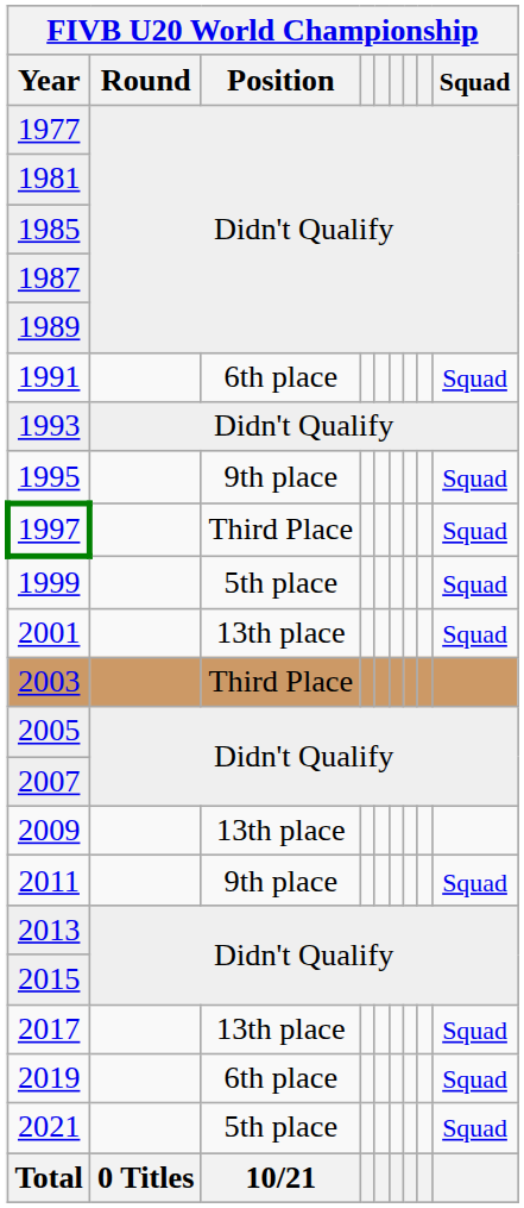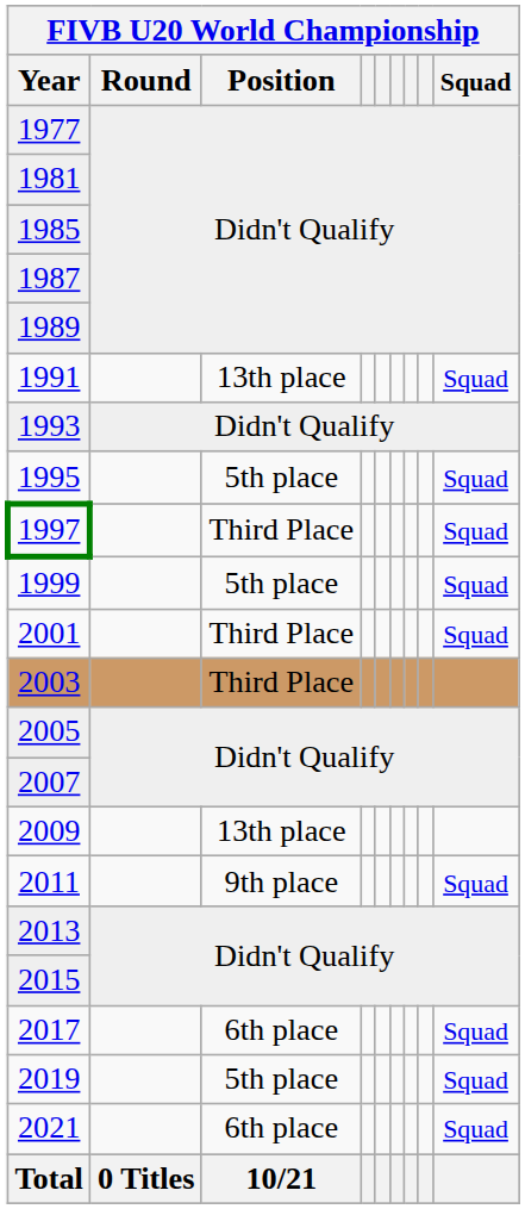1991 | FIVB U20 World Championship / Position: 6th place -> 13th place
1995 | FIVB U20 World Championship / Position: 9th place -> 5th place
2001 | FIVB U20 World Championship / Position: 13th place -> Third Place
2017 | FIVB U20 World Championship / Position: 13th place -> 6th place
2019 | FIVB U20 World Championship / Position: 6th place -> 5th place
2021 | FIVB U20 World Championship / Position: 5th place -> 6th place
